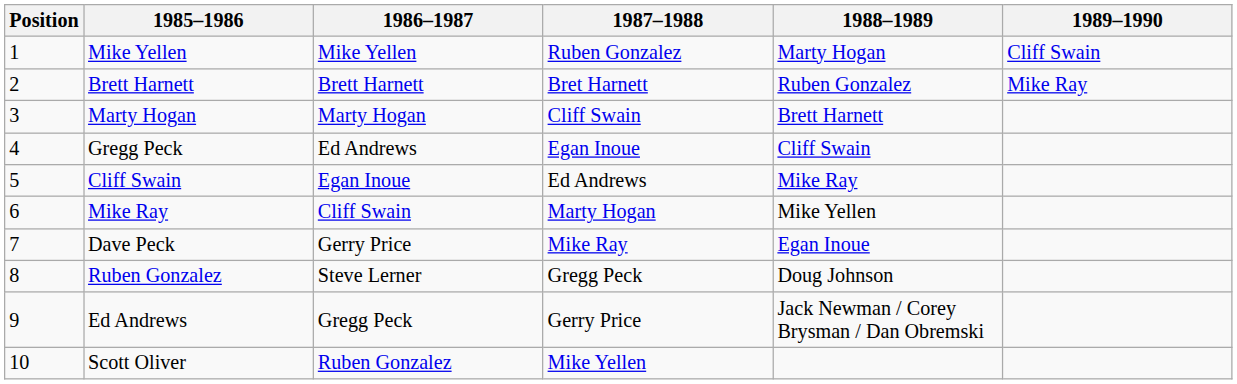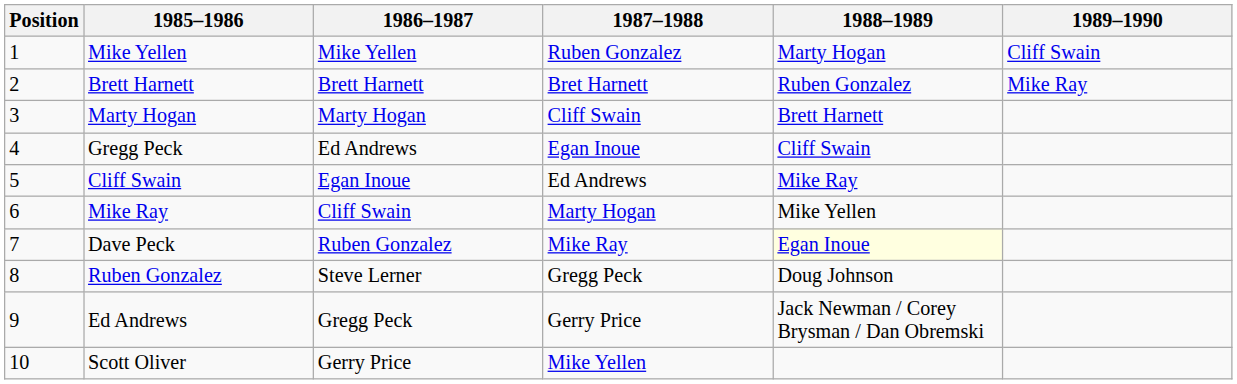Dave Peck | 1986–1987: Gerry Price -> Ruben Gonzalez
Dave Peck | 1988–1989: no background -> lightyellow background
Scott Oliver | 1986–1987: Ruben Gonzalez -> Gerry Price
